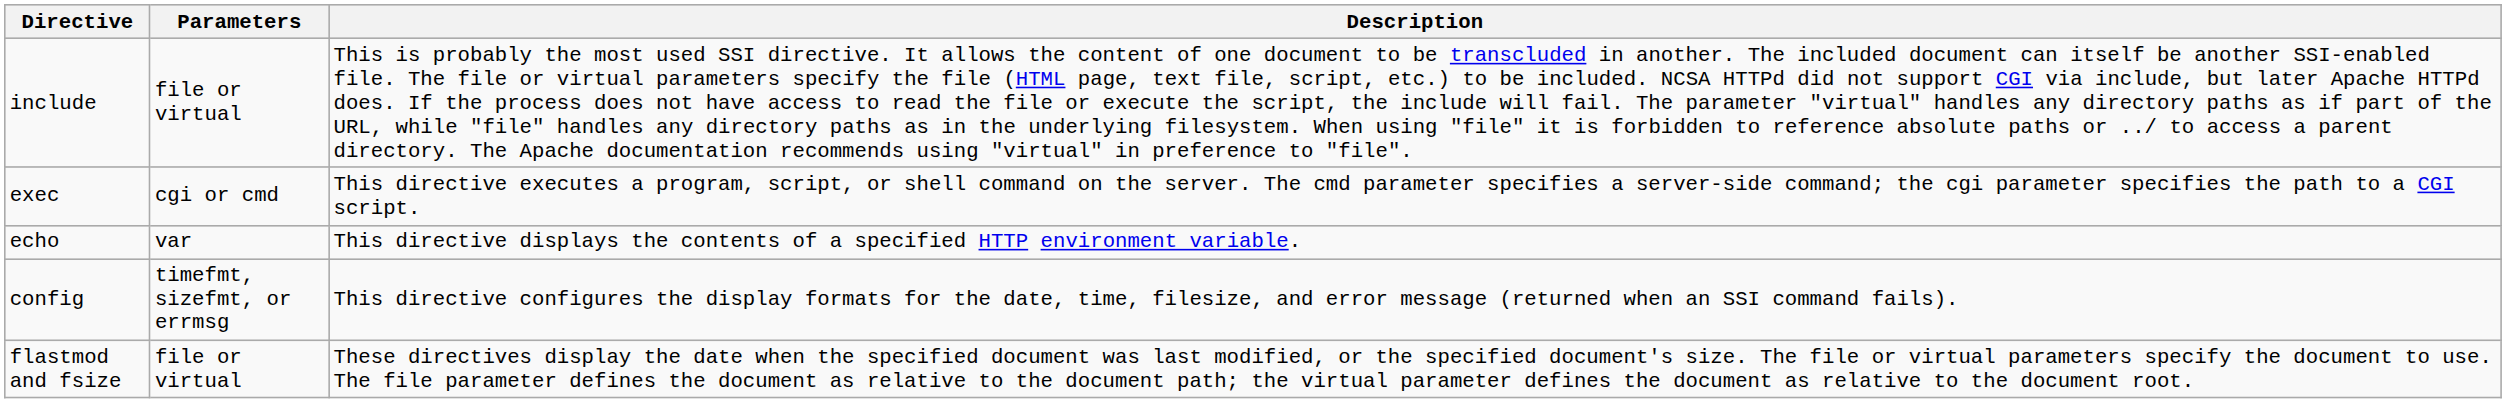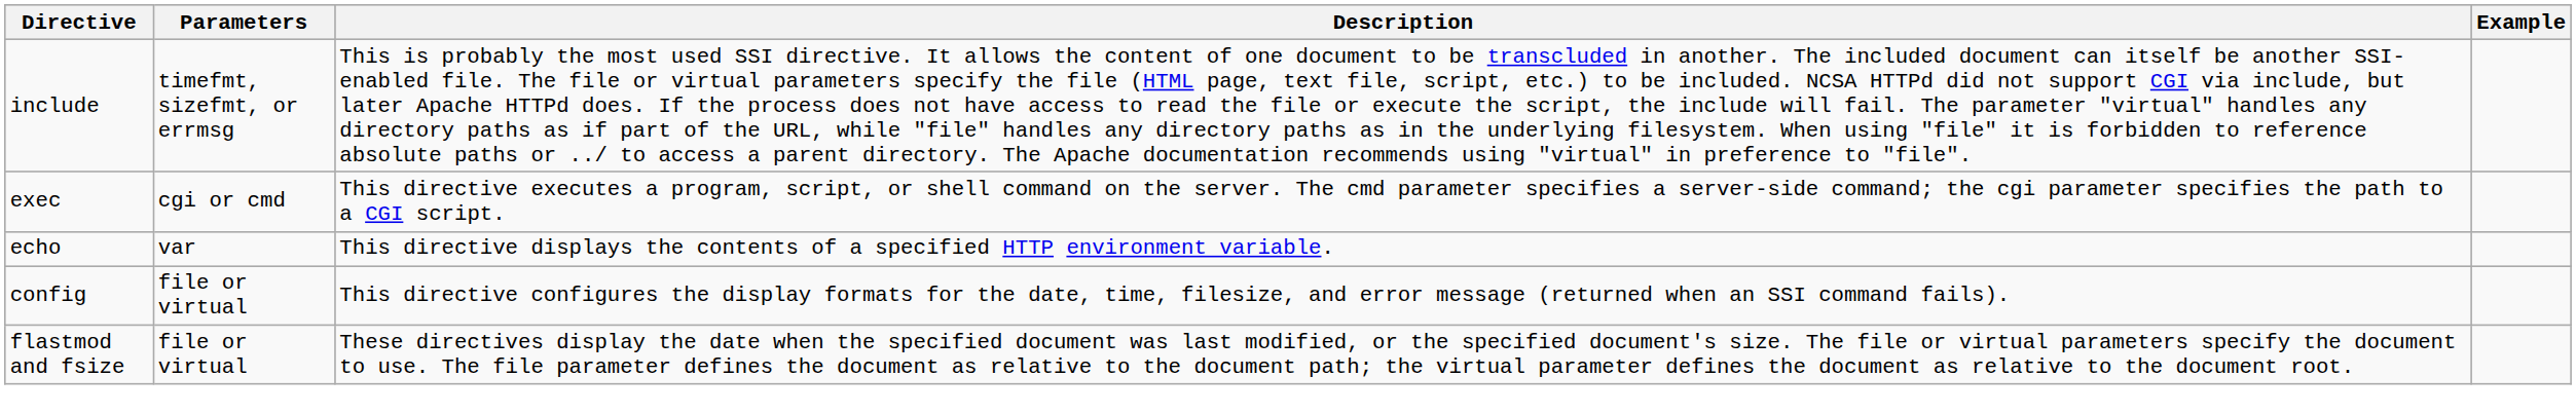+ column: Example
include | Parameters: file or virtual -> timefmt, sizefmt, or errmsg
config | Parameters: timefmt, sizefmt, or errmsg -> file or virtual
